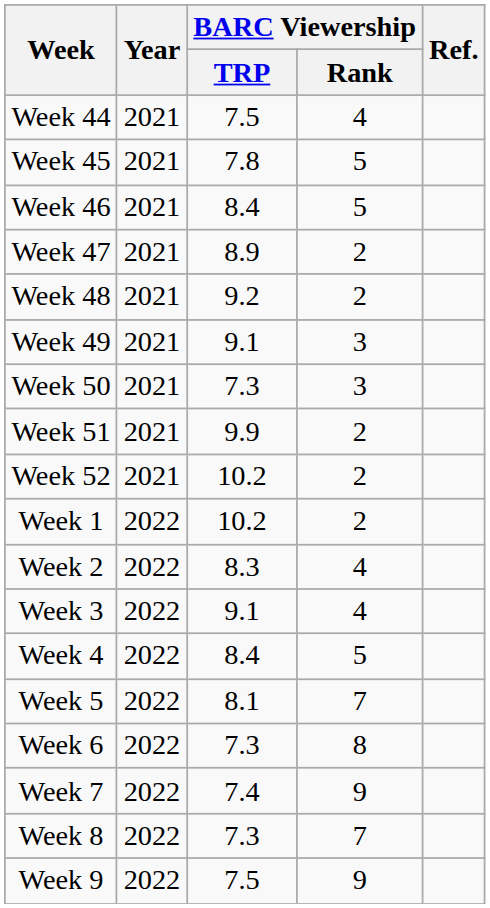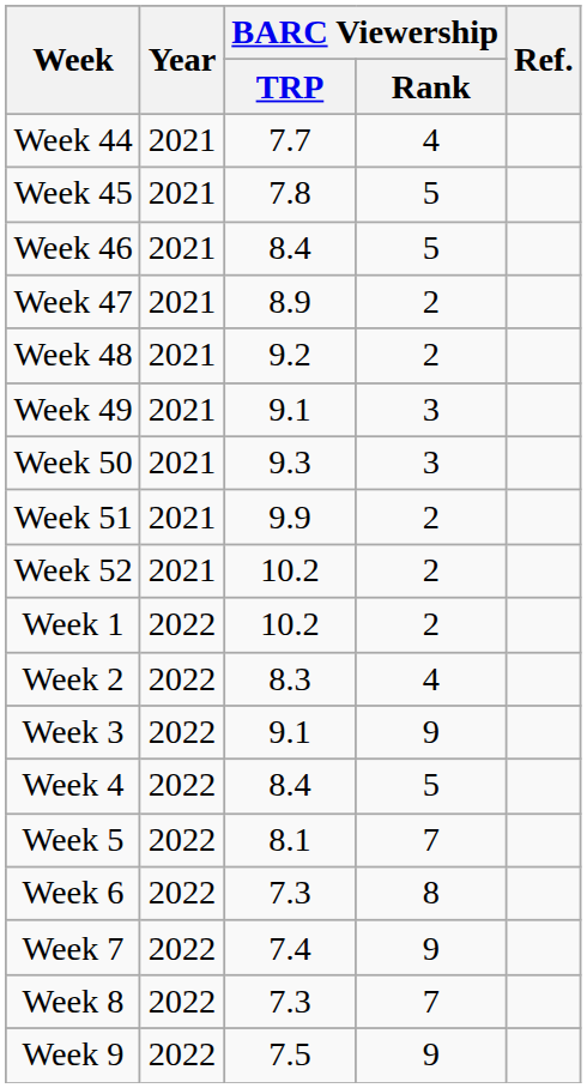Week 44 | BARC Viewership / TRP: 7.5 -> 7.7
Week 50 | BARC Viewership / TRP: 7.3 -> 9.3
Week 3 | BARC Viewership / Rank: 4 -> 9
